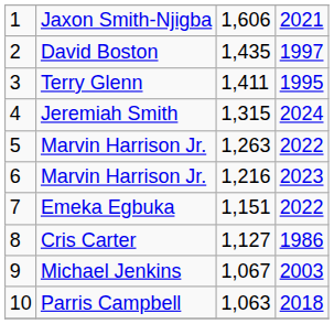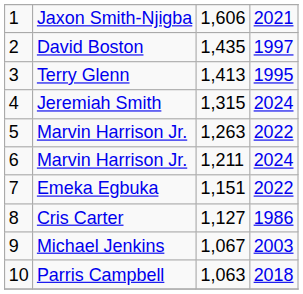Terry Glenn | column 3: 1,411 -> 1,413
6 / Marvin Harrison Jr. | column 3: 1,216 -> 1,211
6 / Marvin Harrison Jr. | column 4: 2023 -> 2024
